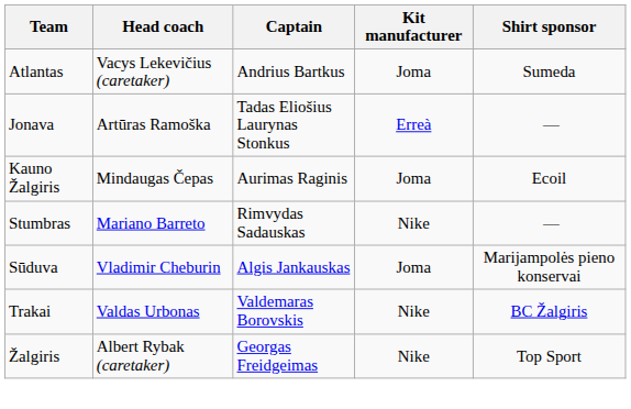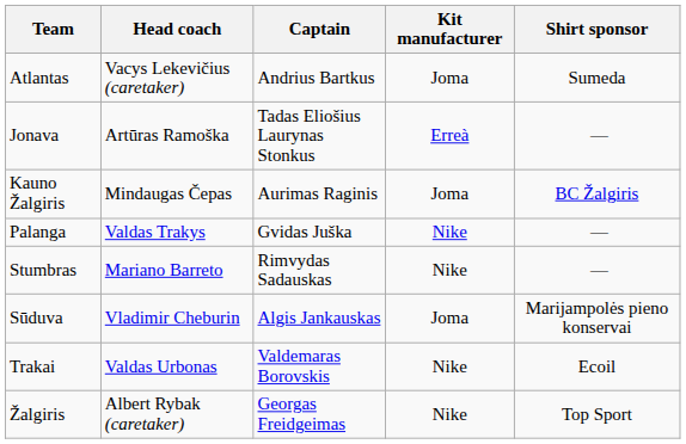Kauno Žalgiris | Shirt sponsor: Ecoil -> BC Žalgiris
+ row: Palanga | Valdas Trakys | Gvidas Juška | Nike | —
Trakai | Shirt sponsor: BC Žalgiris -> Ecoil
